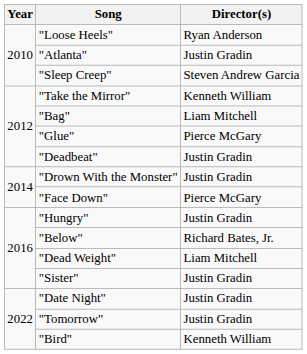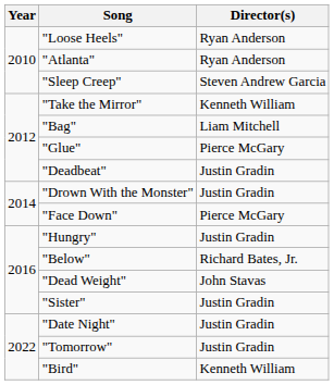"Atlanta" | Director(s): Justin Gradin -> Ryan Anderson
"Dead Weight" | Director(s): Liam Mitchell -> John Stavas
